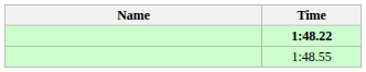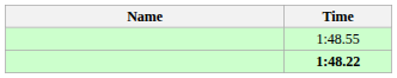rows swapped: 1:48.22 <-> 1:48.55
